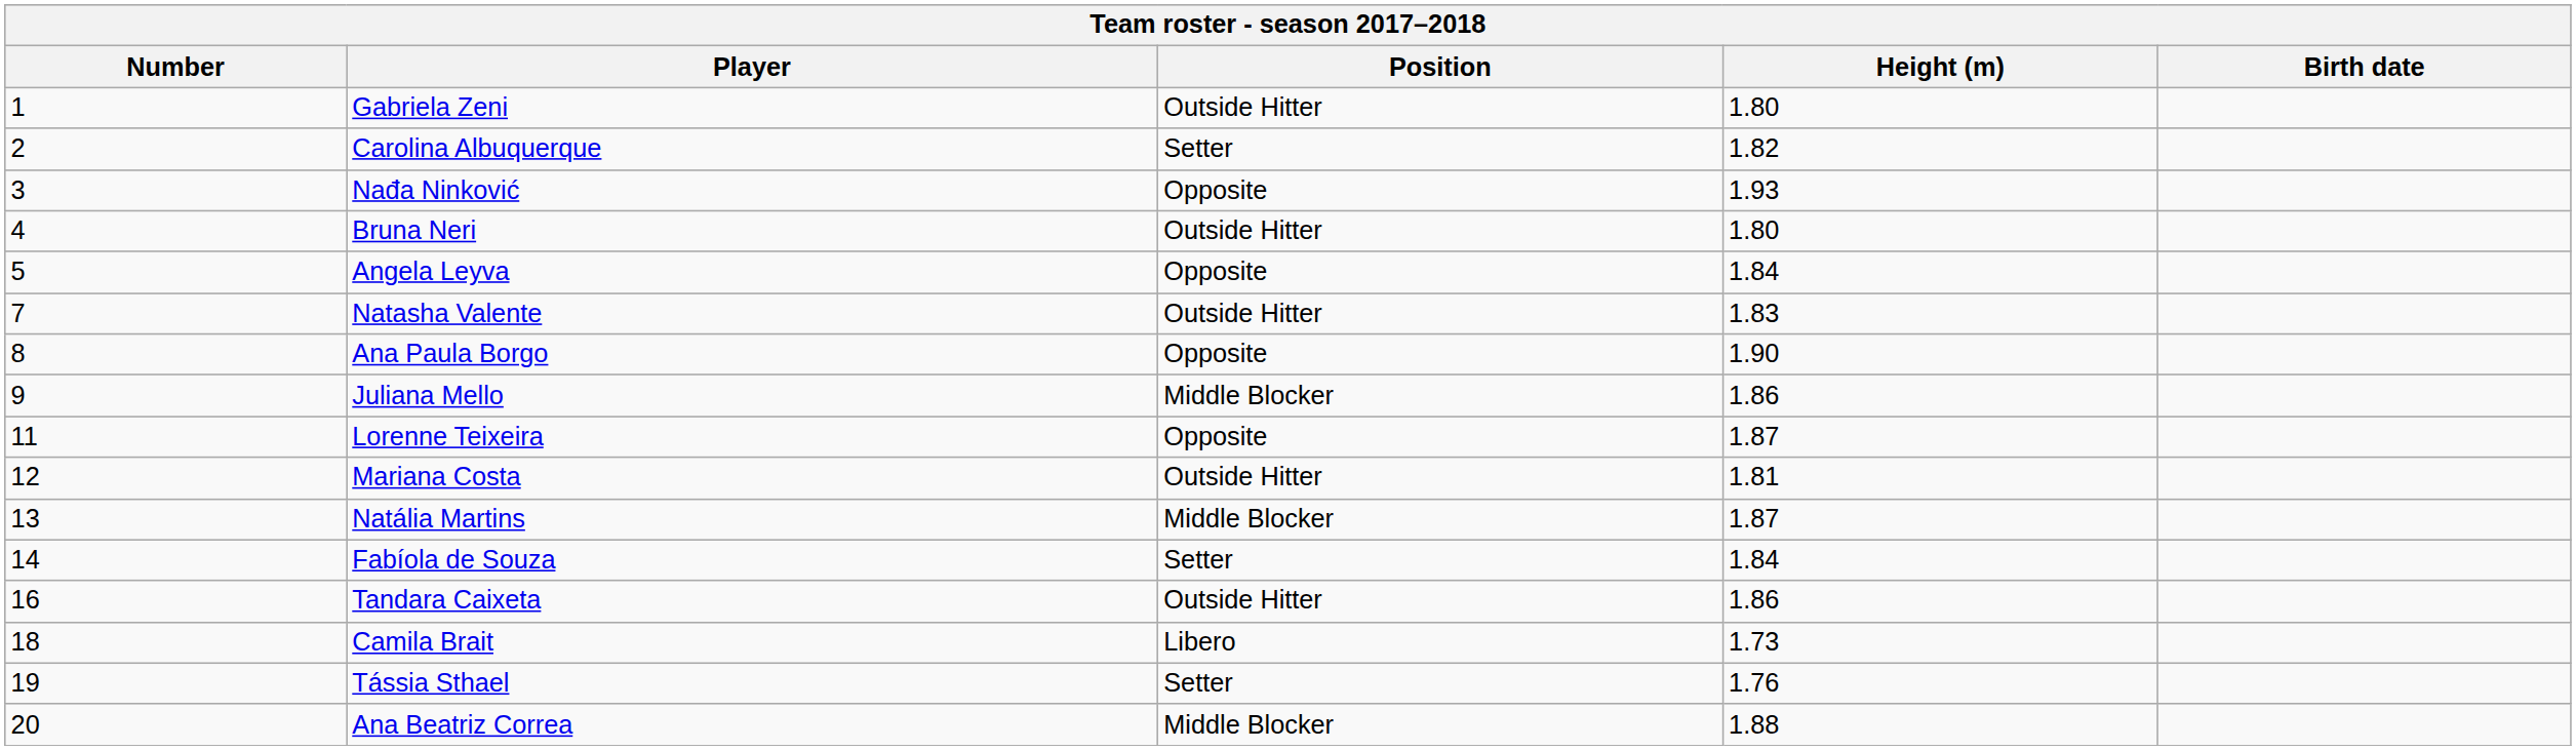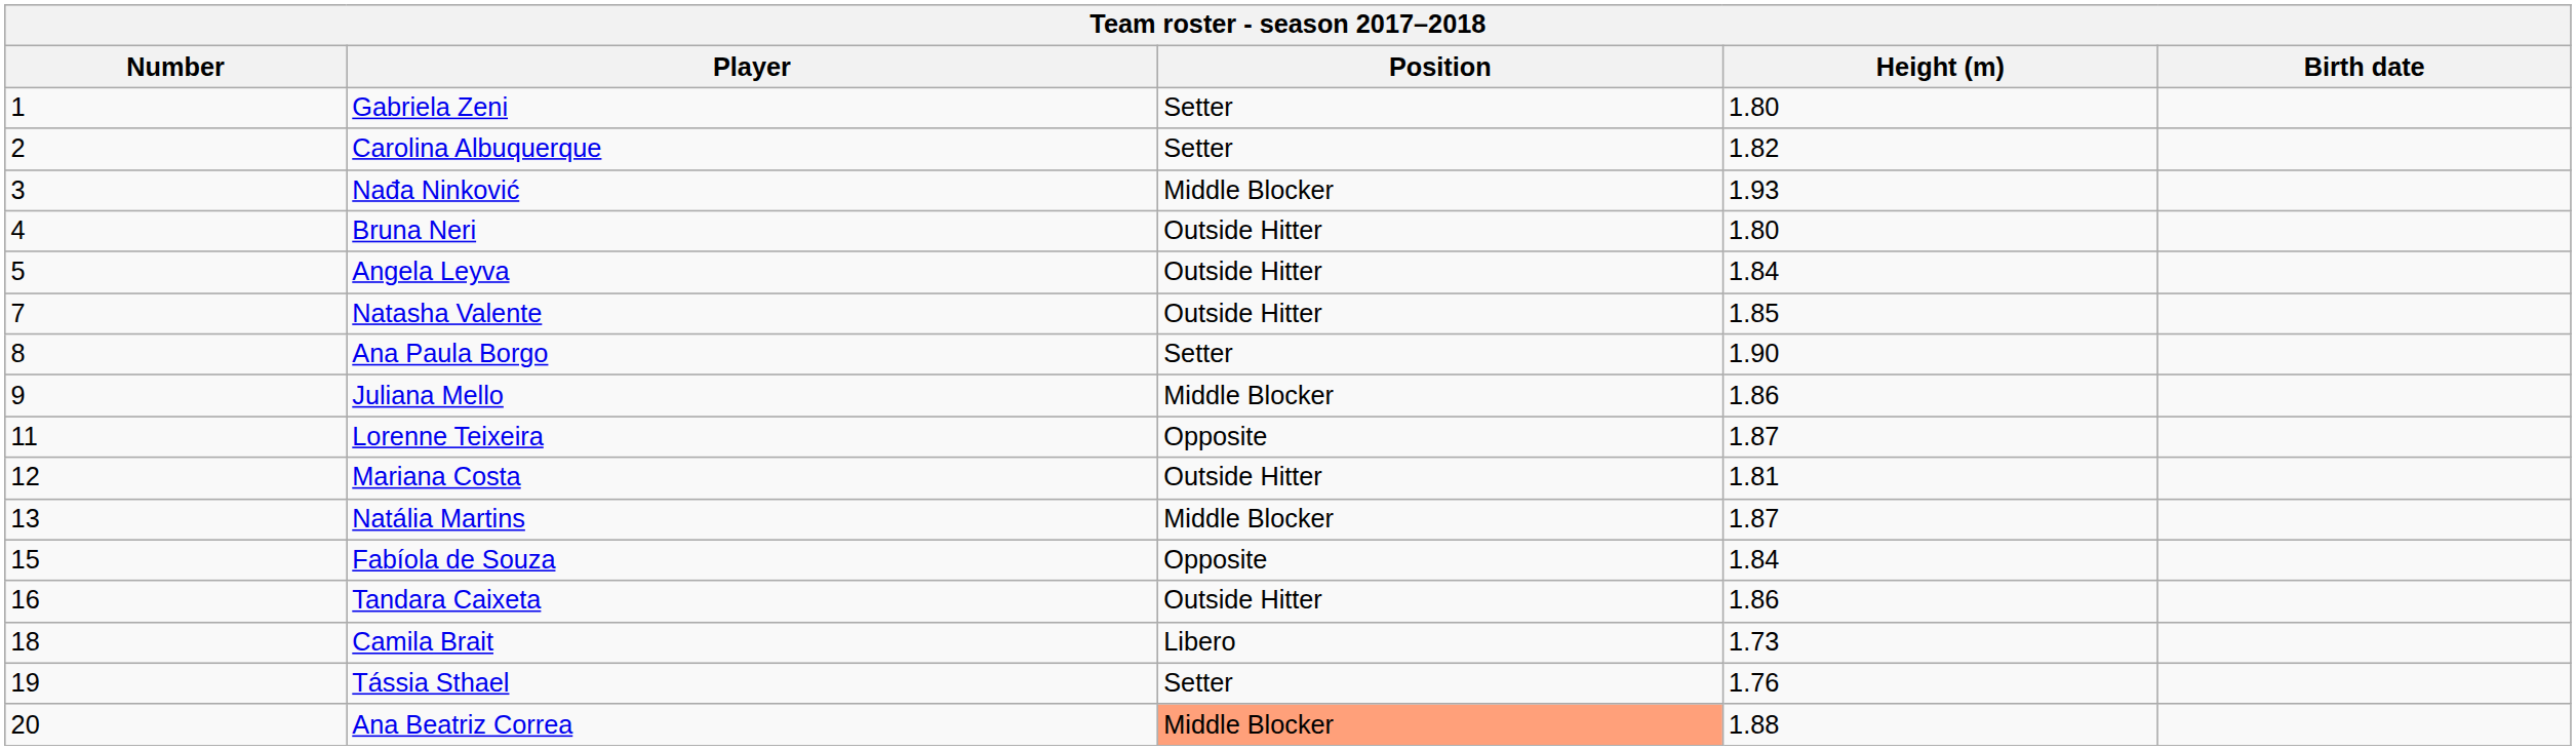Gabriela Zeni | Position: Outside Hitter -> Setter
Nađa Ninković | Position: Opposite -> Middle Blocker
Angela Leyva | Position: Opposite -> Outside Hitter
Natasha Valente | Height (m): 1.83 -> 1.85
Ana Paula Borgo | Position: Opposite -> Setter
Fabíola de Souza | Number: 14 -> 15
Fabíola de Souza | Position: Setter -> Opposite
Ana Beatriz Correa | Position: no background -> lightsalmon background
